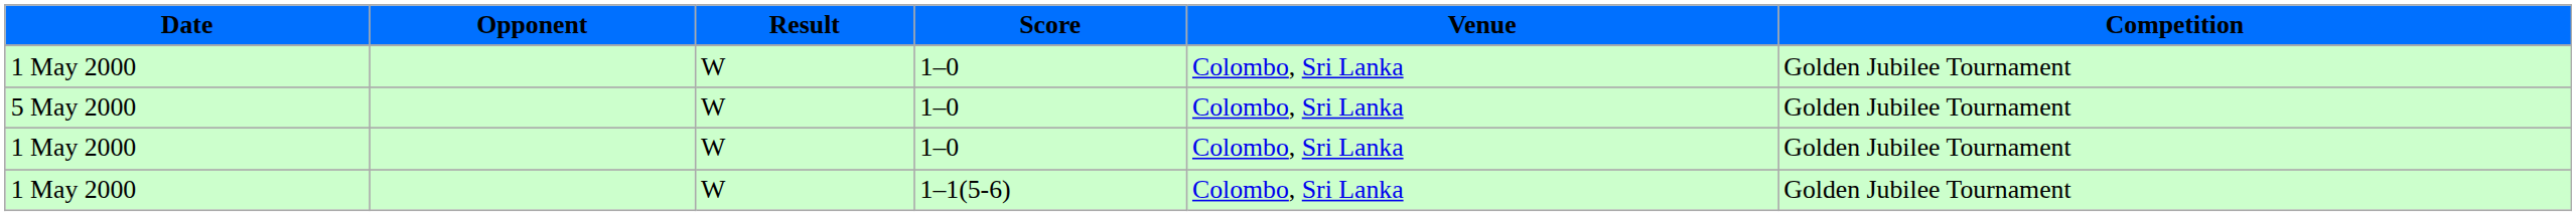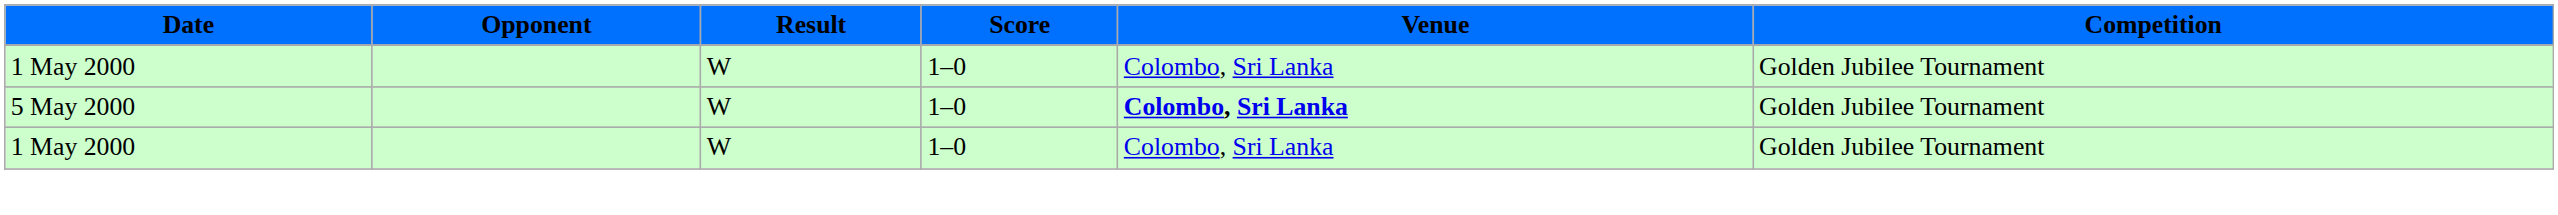5 May 2000 | Venue: normal -> bold
- row: 1 May 2000 | W | 1–1(5-6) | Colombo, Sri Lanka | Golden Jubilee Tournament
